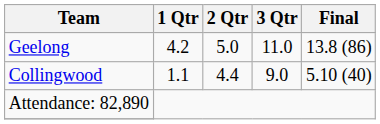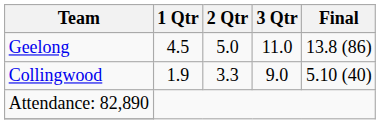Geelong | 1 Qtr: 4.2 -> 4.5
Collingwood | 1 Qtr: 1.1 -> 1.9
Collingwood | 2 Qtr: 4.4 -> 3.3
